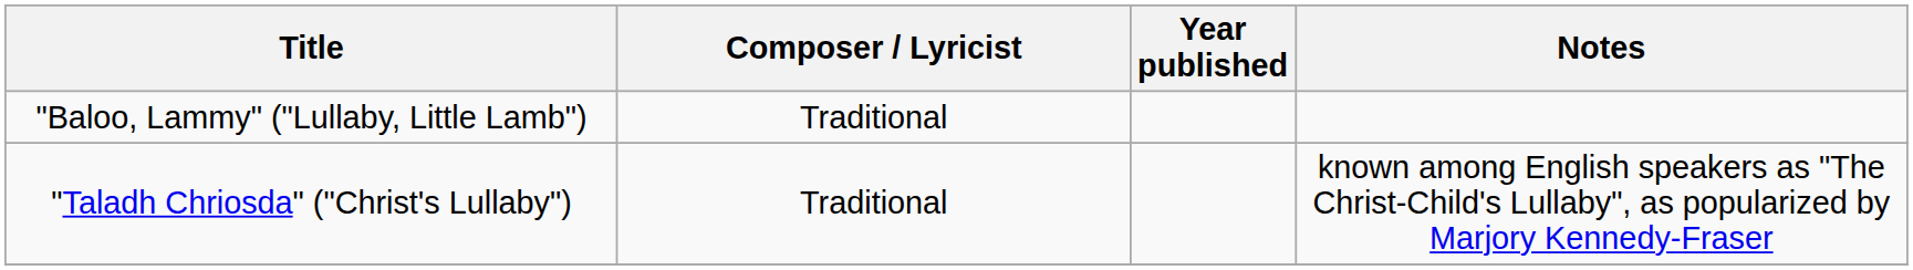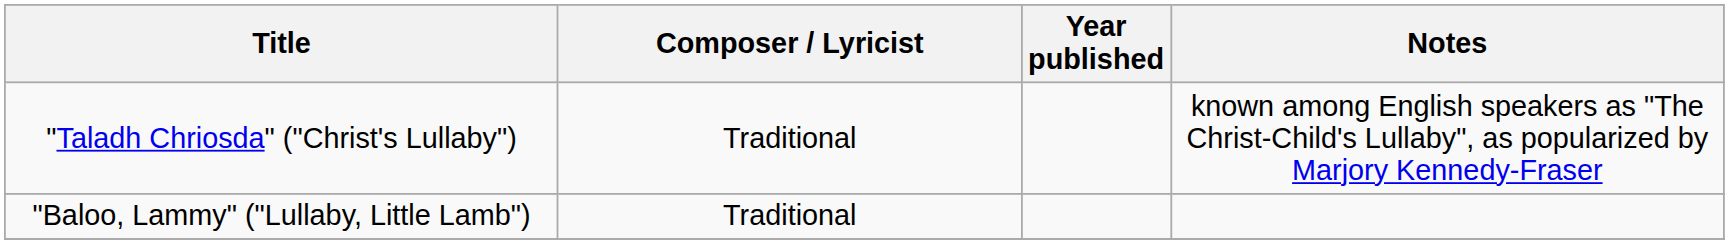rows swapped: "Taladh Chriosda" ("Christ's Lullaby") <-> "Baloo, Lammy" ("Lullaby, Little Lamb")
